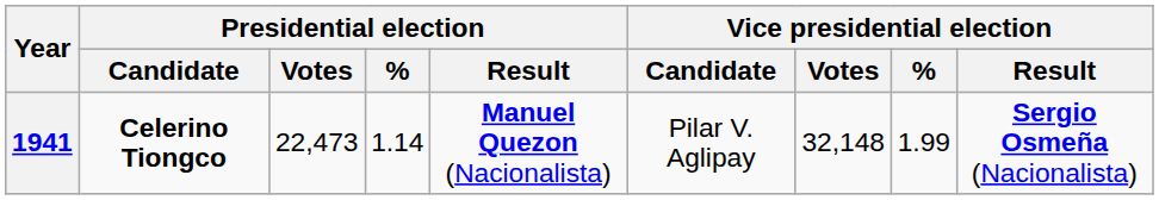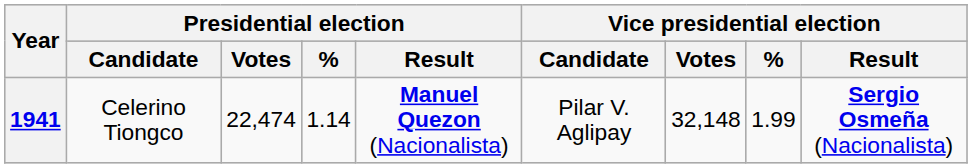1941 | Presidential election / Candidate: bold -> normal
1941 | Presidential election / Votes: 22,473 -> 22,474
